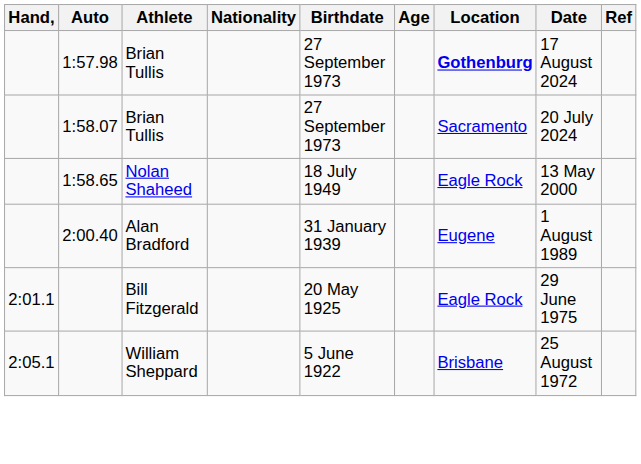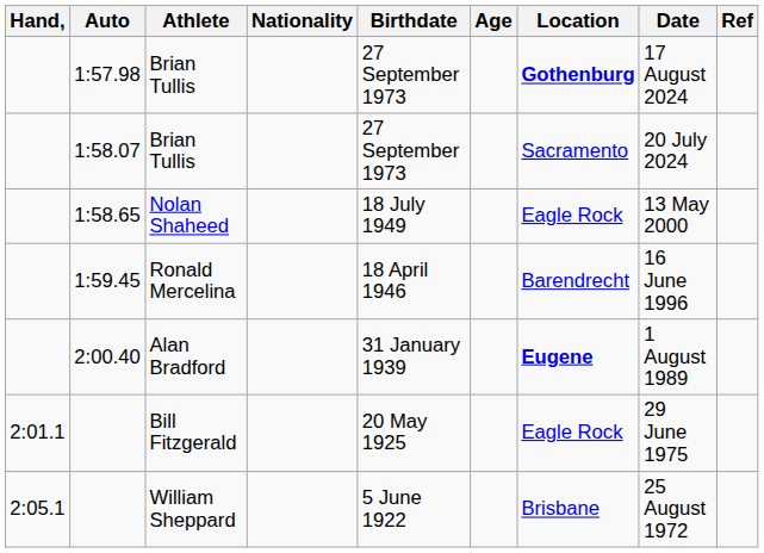+ row: 1:59.45 | Ronald Mercelina | 18 April 1946 | Barendrecht | 16 June 1996
2:00.40 | Location: normal -> bold
